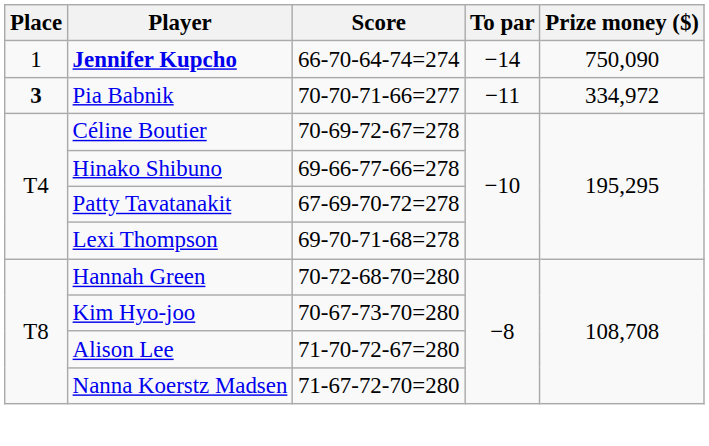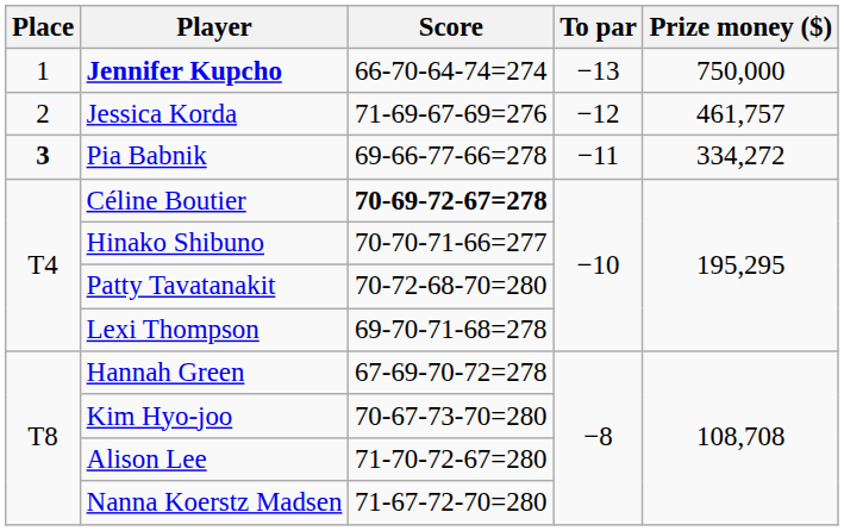Jennifer Kupcho | To par: −14 -> −13
Jennifer Kupcho | Prize money ($): 750,090 -> 750,000
+ row: 2 | Jessica Korda | 71-69-67-69=276 | −12 | 461,757
Pia Babnik | Score: 70-70-71-66=277 -> 69-66-77-66=278
Pia Babnik | Prize money ($): 334,972 -> 334,272
Céline Boutier | Score: normal -> bold
Hinako Shibuno | Score: 69-66-77-66=278 -> 70-70-71-66=277
Patty Tavatanakit | Score: 67-69-70-72=278 -> 70-72-68-70=280
Hannah Green | Score: 70-72-68-70=280 -> 67-69-70-72=278
